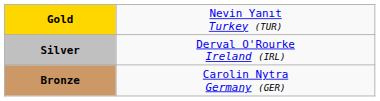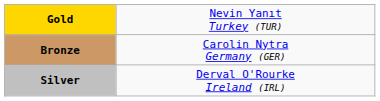rows swapped: Silver <-> Bronze
